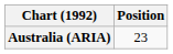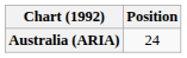Australia (ARIA) | Position: 23 -> 24
